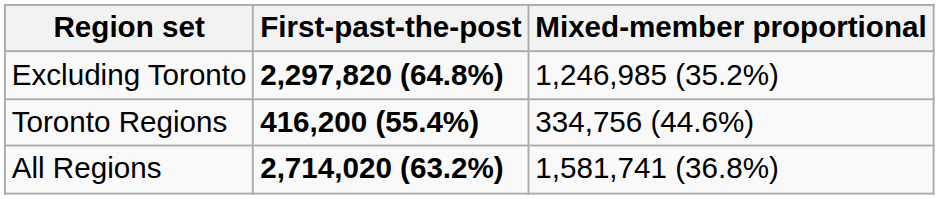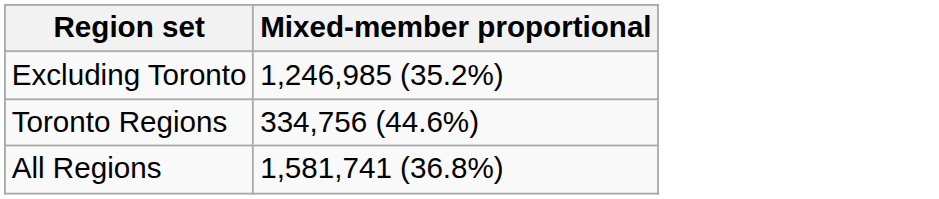- column: First-past-the-post | 2,297,820 (64.8%) | 416,200 (55.4%) | 2,714,020 (63.2%)
